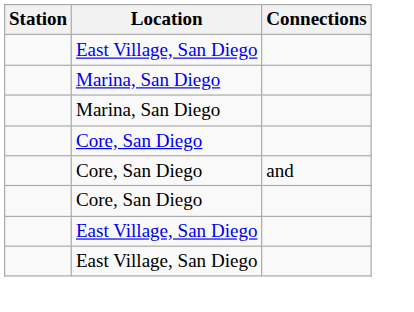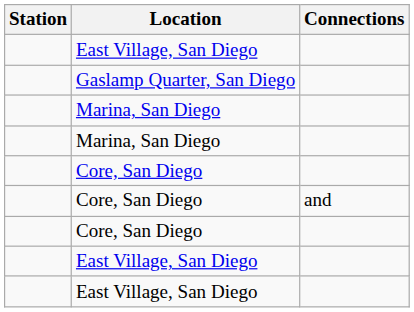+ row: Gaslamp Quarter, San Diego
